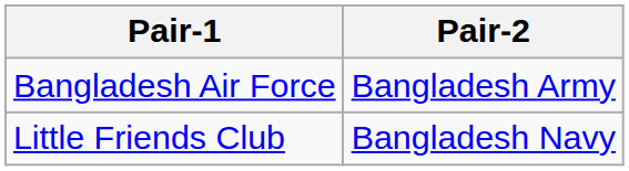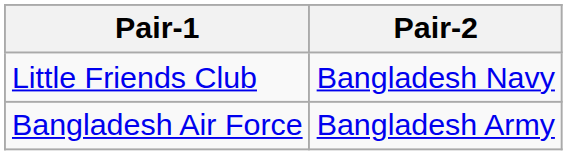rows swapped: Little Friends Club <-> Bangladesh Air Force
